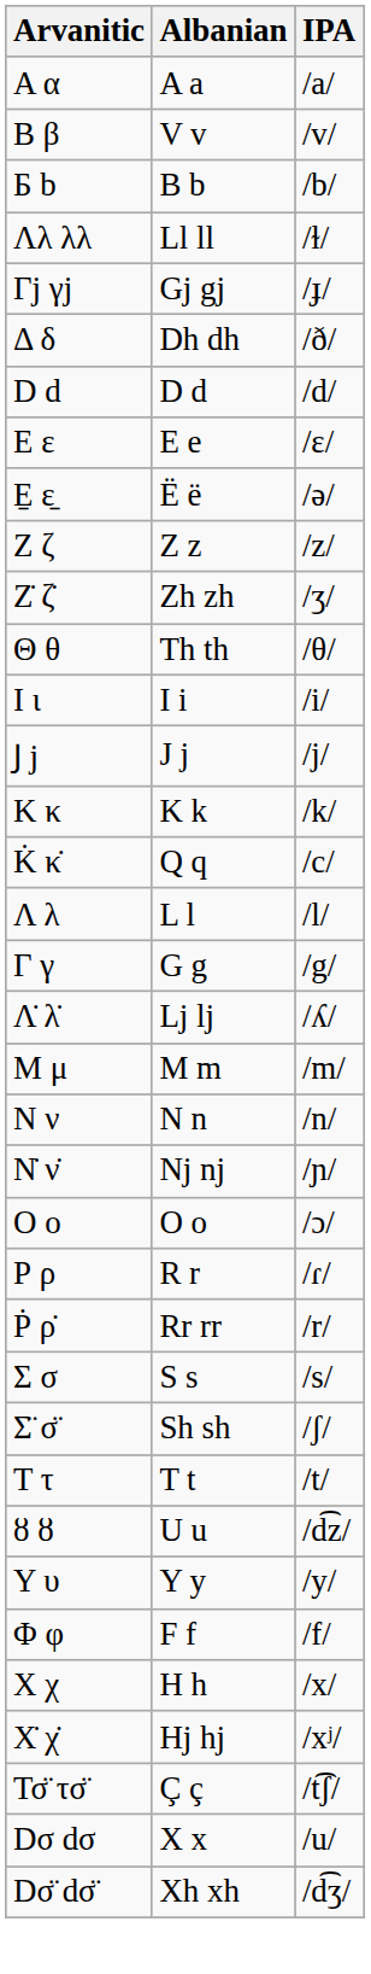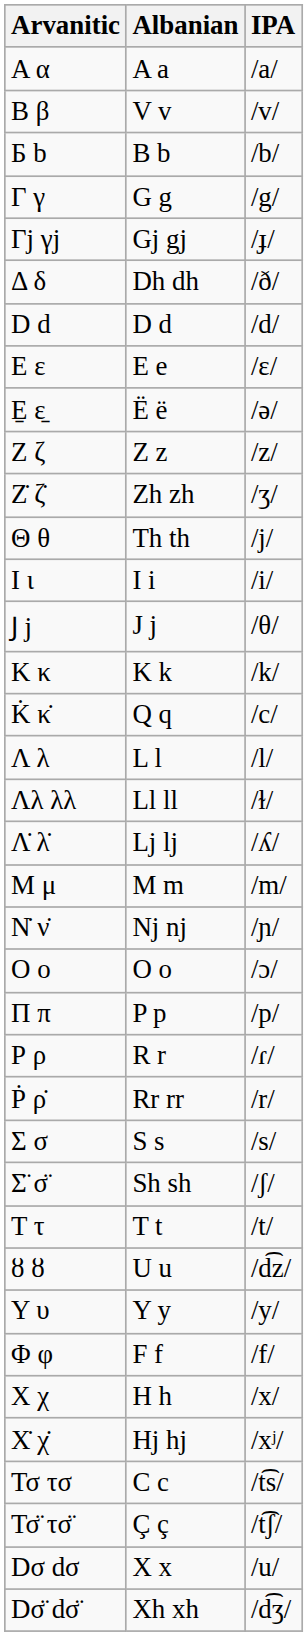rows swapped: Γ γ <-> Λλ λλ
Θ θ | IPA: /θ/ -> /j/
Ϳ ϳ | IPA: /j/ -> /θ/
- row: Ν ν | N n | /n/
+ row: Π π | P p | /p/
+ row: Τσ τσ | C c | /t͡s/
